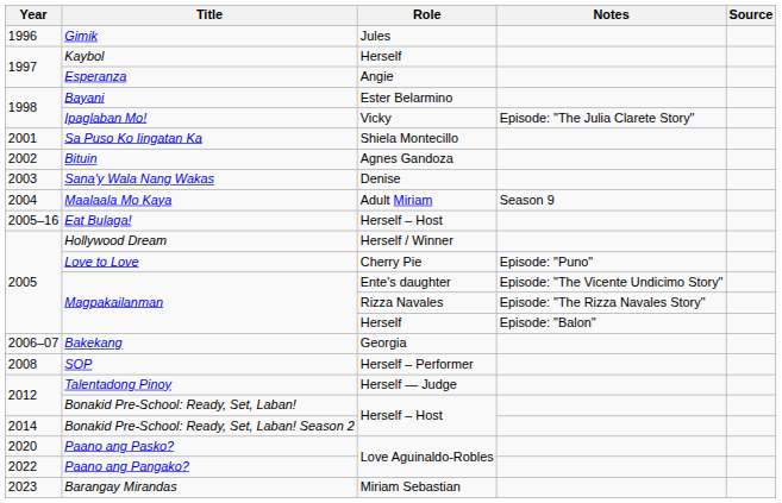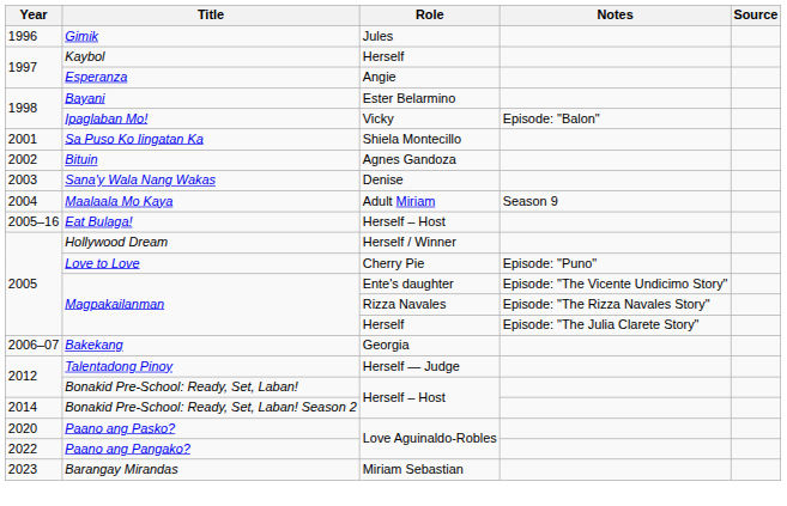Ipaglaban Mo! | Notes: Episode: "The Julia Clarete Story" -> Episode: "Balon"
Magpakailanman / Herself | Notes: Episode: "Balon" -> Episode: "The Julia Clarete Story"
- row: 2008 | SOP | Herself – Performer
